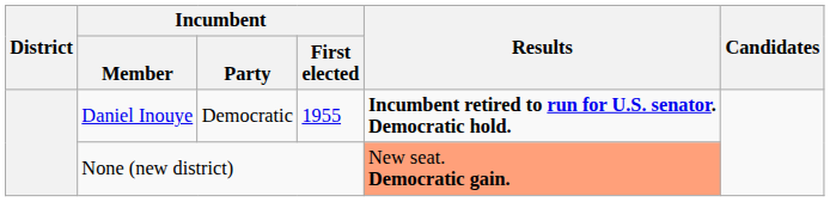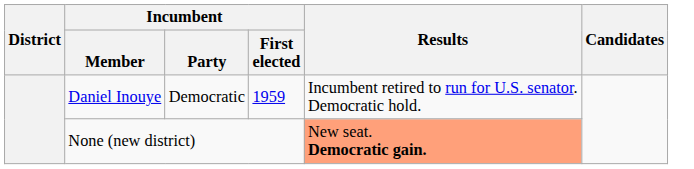Daniel Inouye | Incumbent / First elected: 1955 -> 1959
Daniel Inouye | Results: bold -> normal
